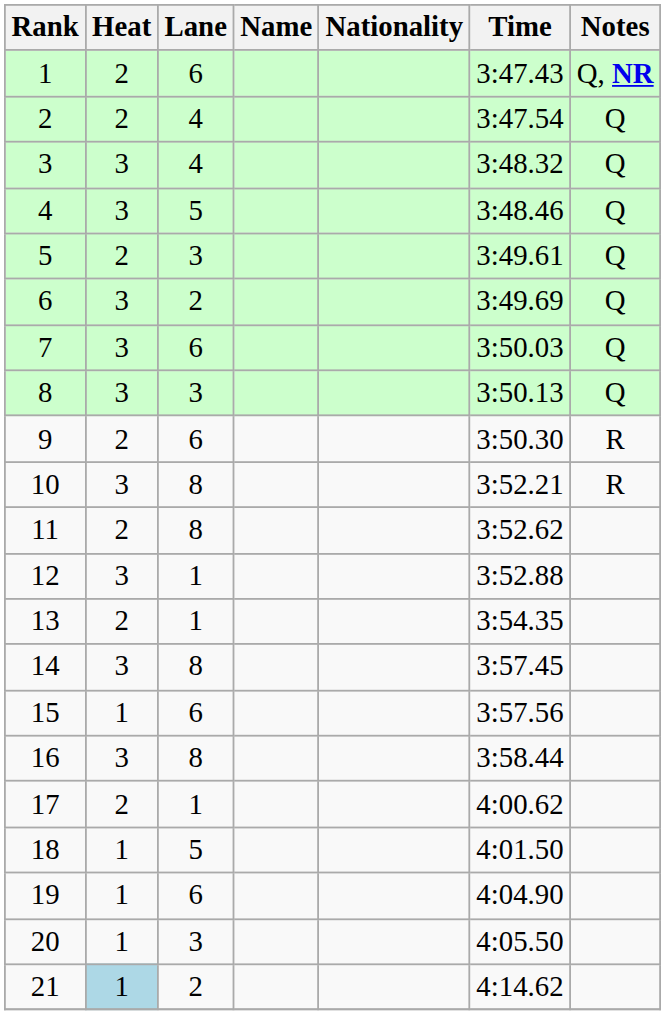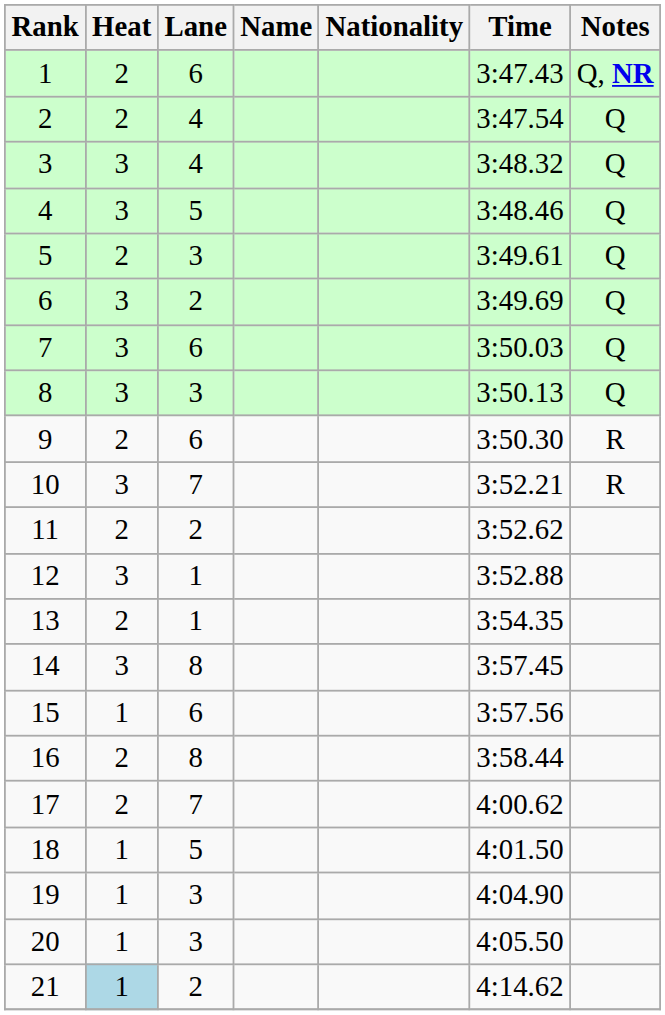10 | Lane: 8 -> 7
11 | Lane: 8 -> 2
16 | Heat: 3 -> 2
17 | Lane: 1 -> 7
19 | Lane: 6 -> 3
